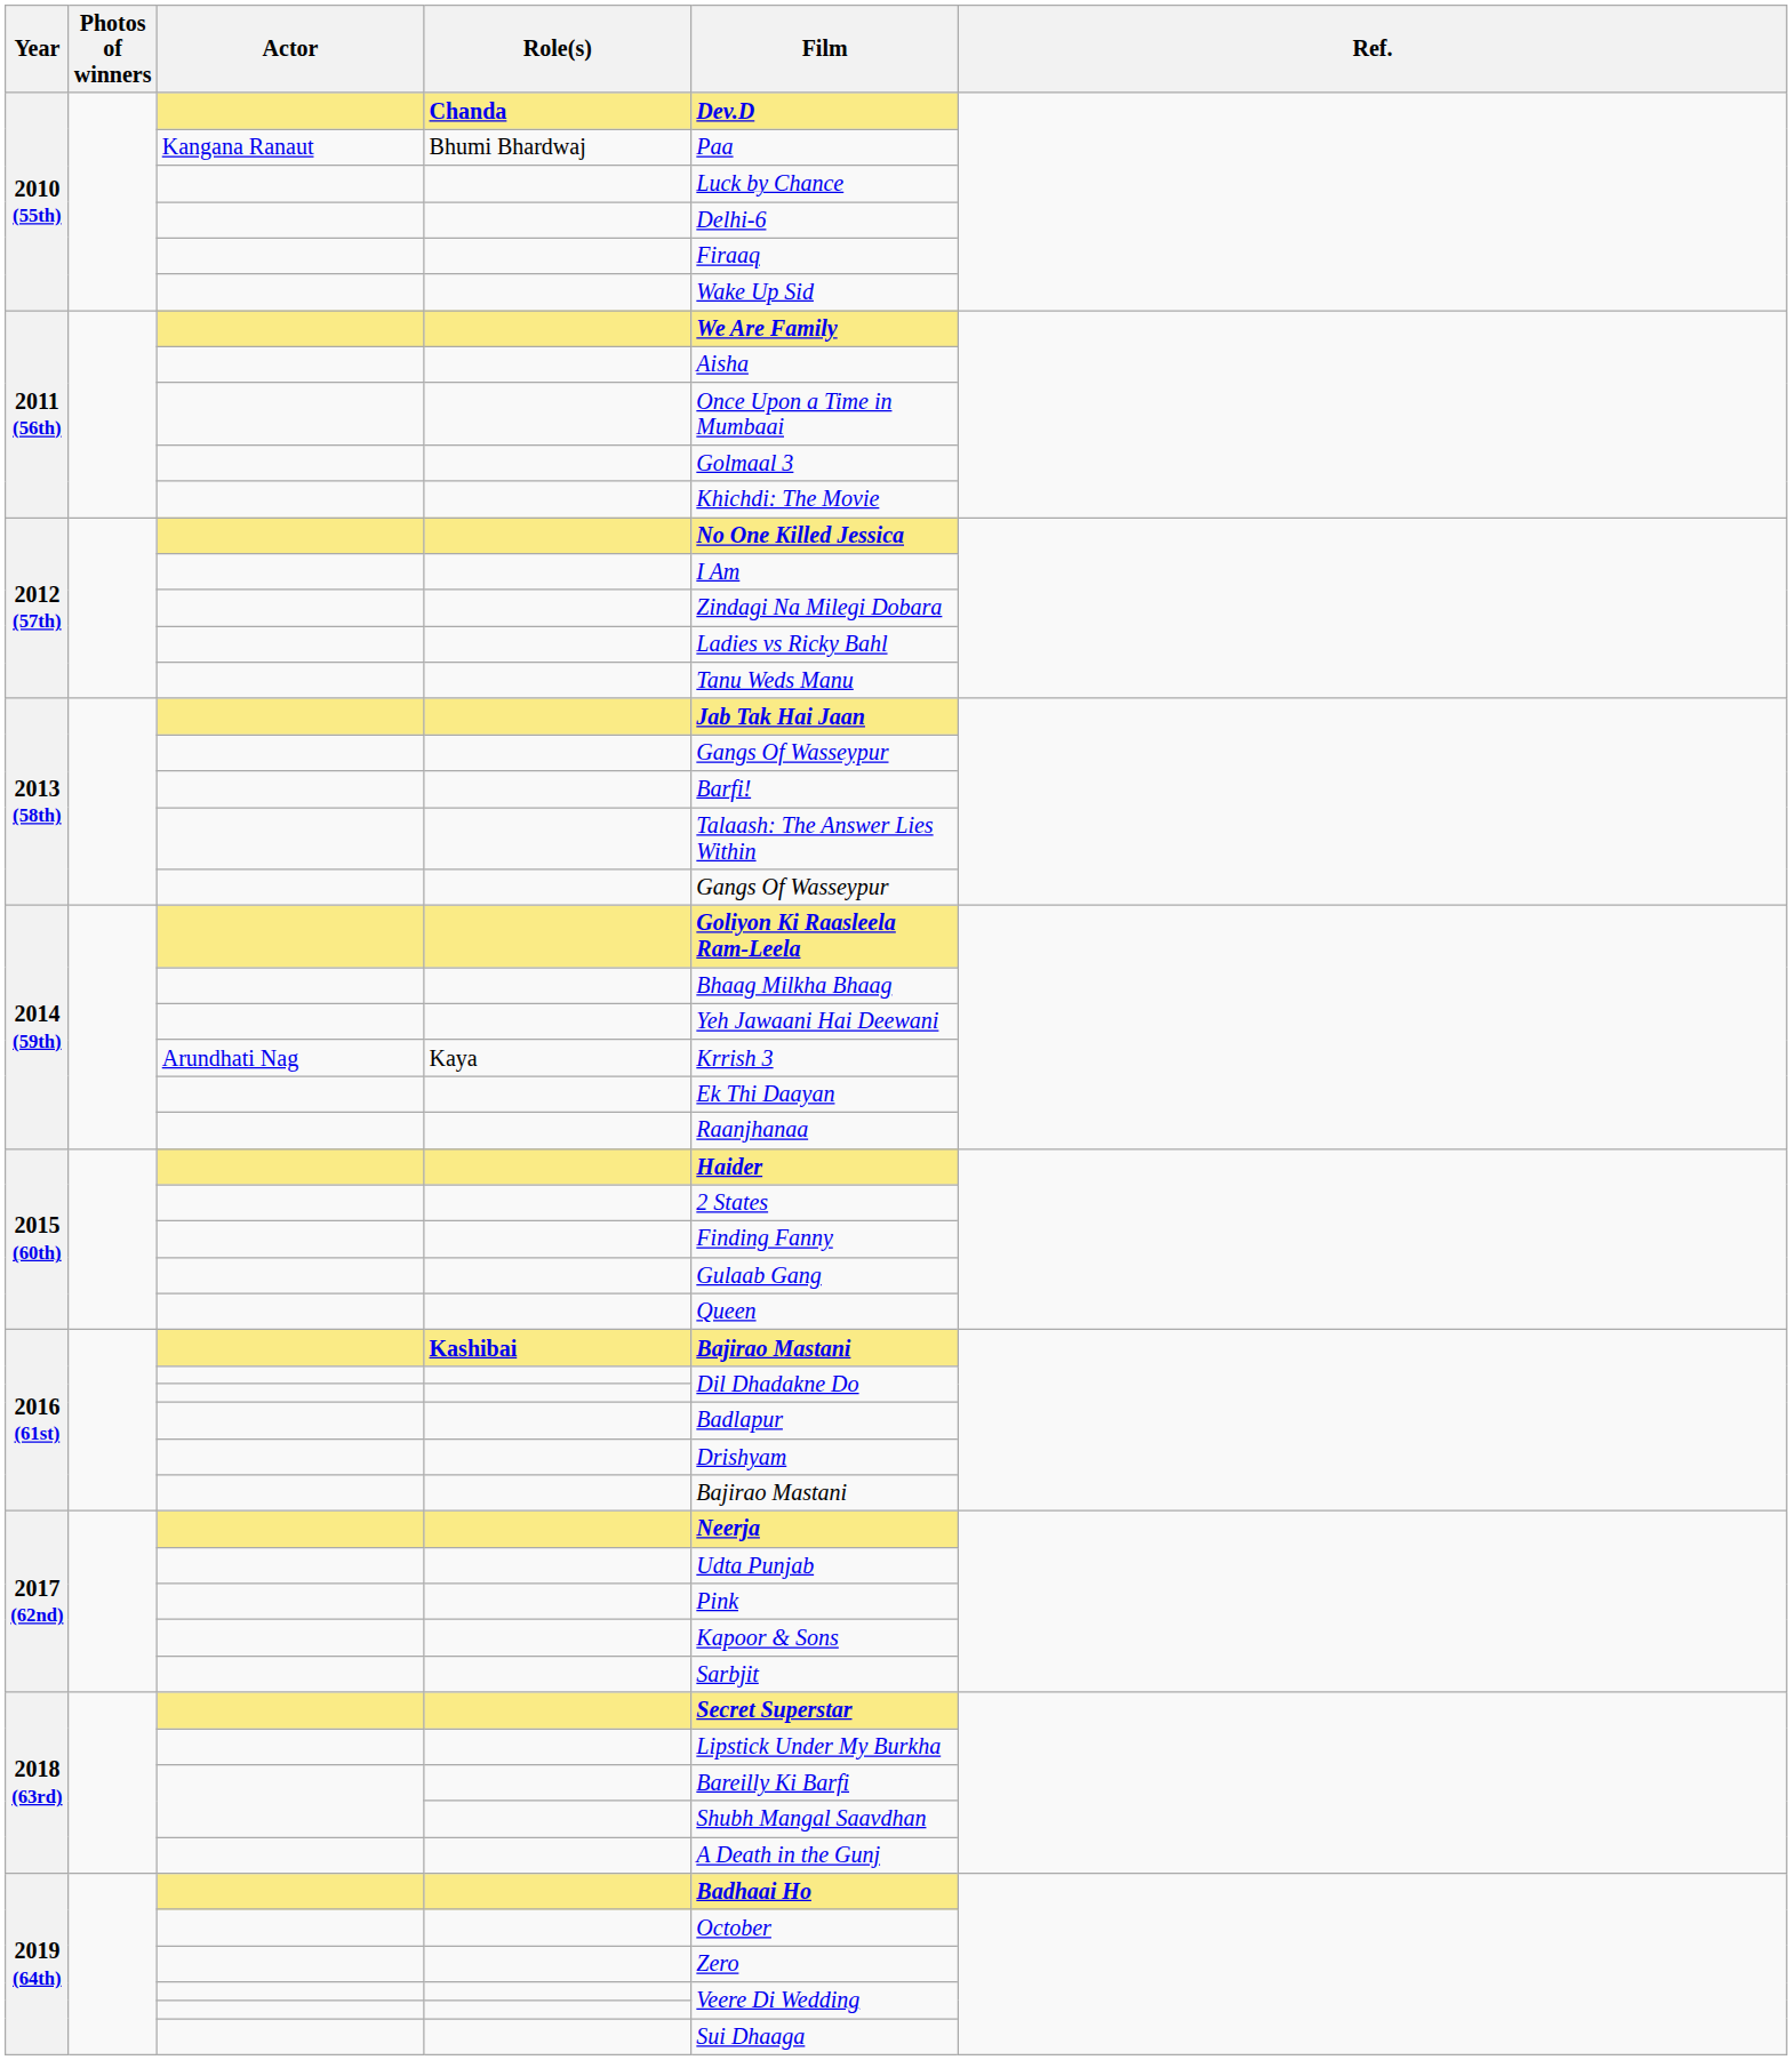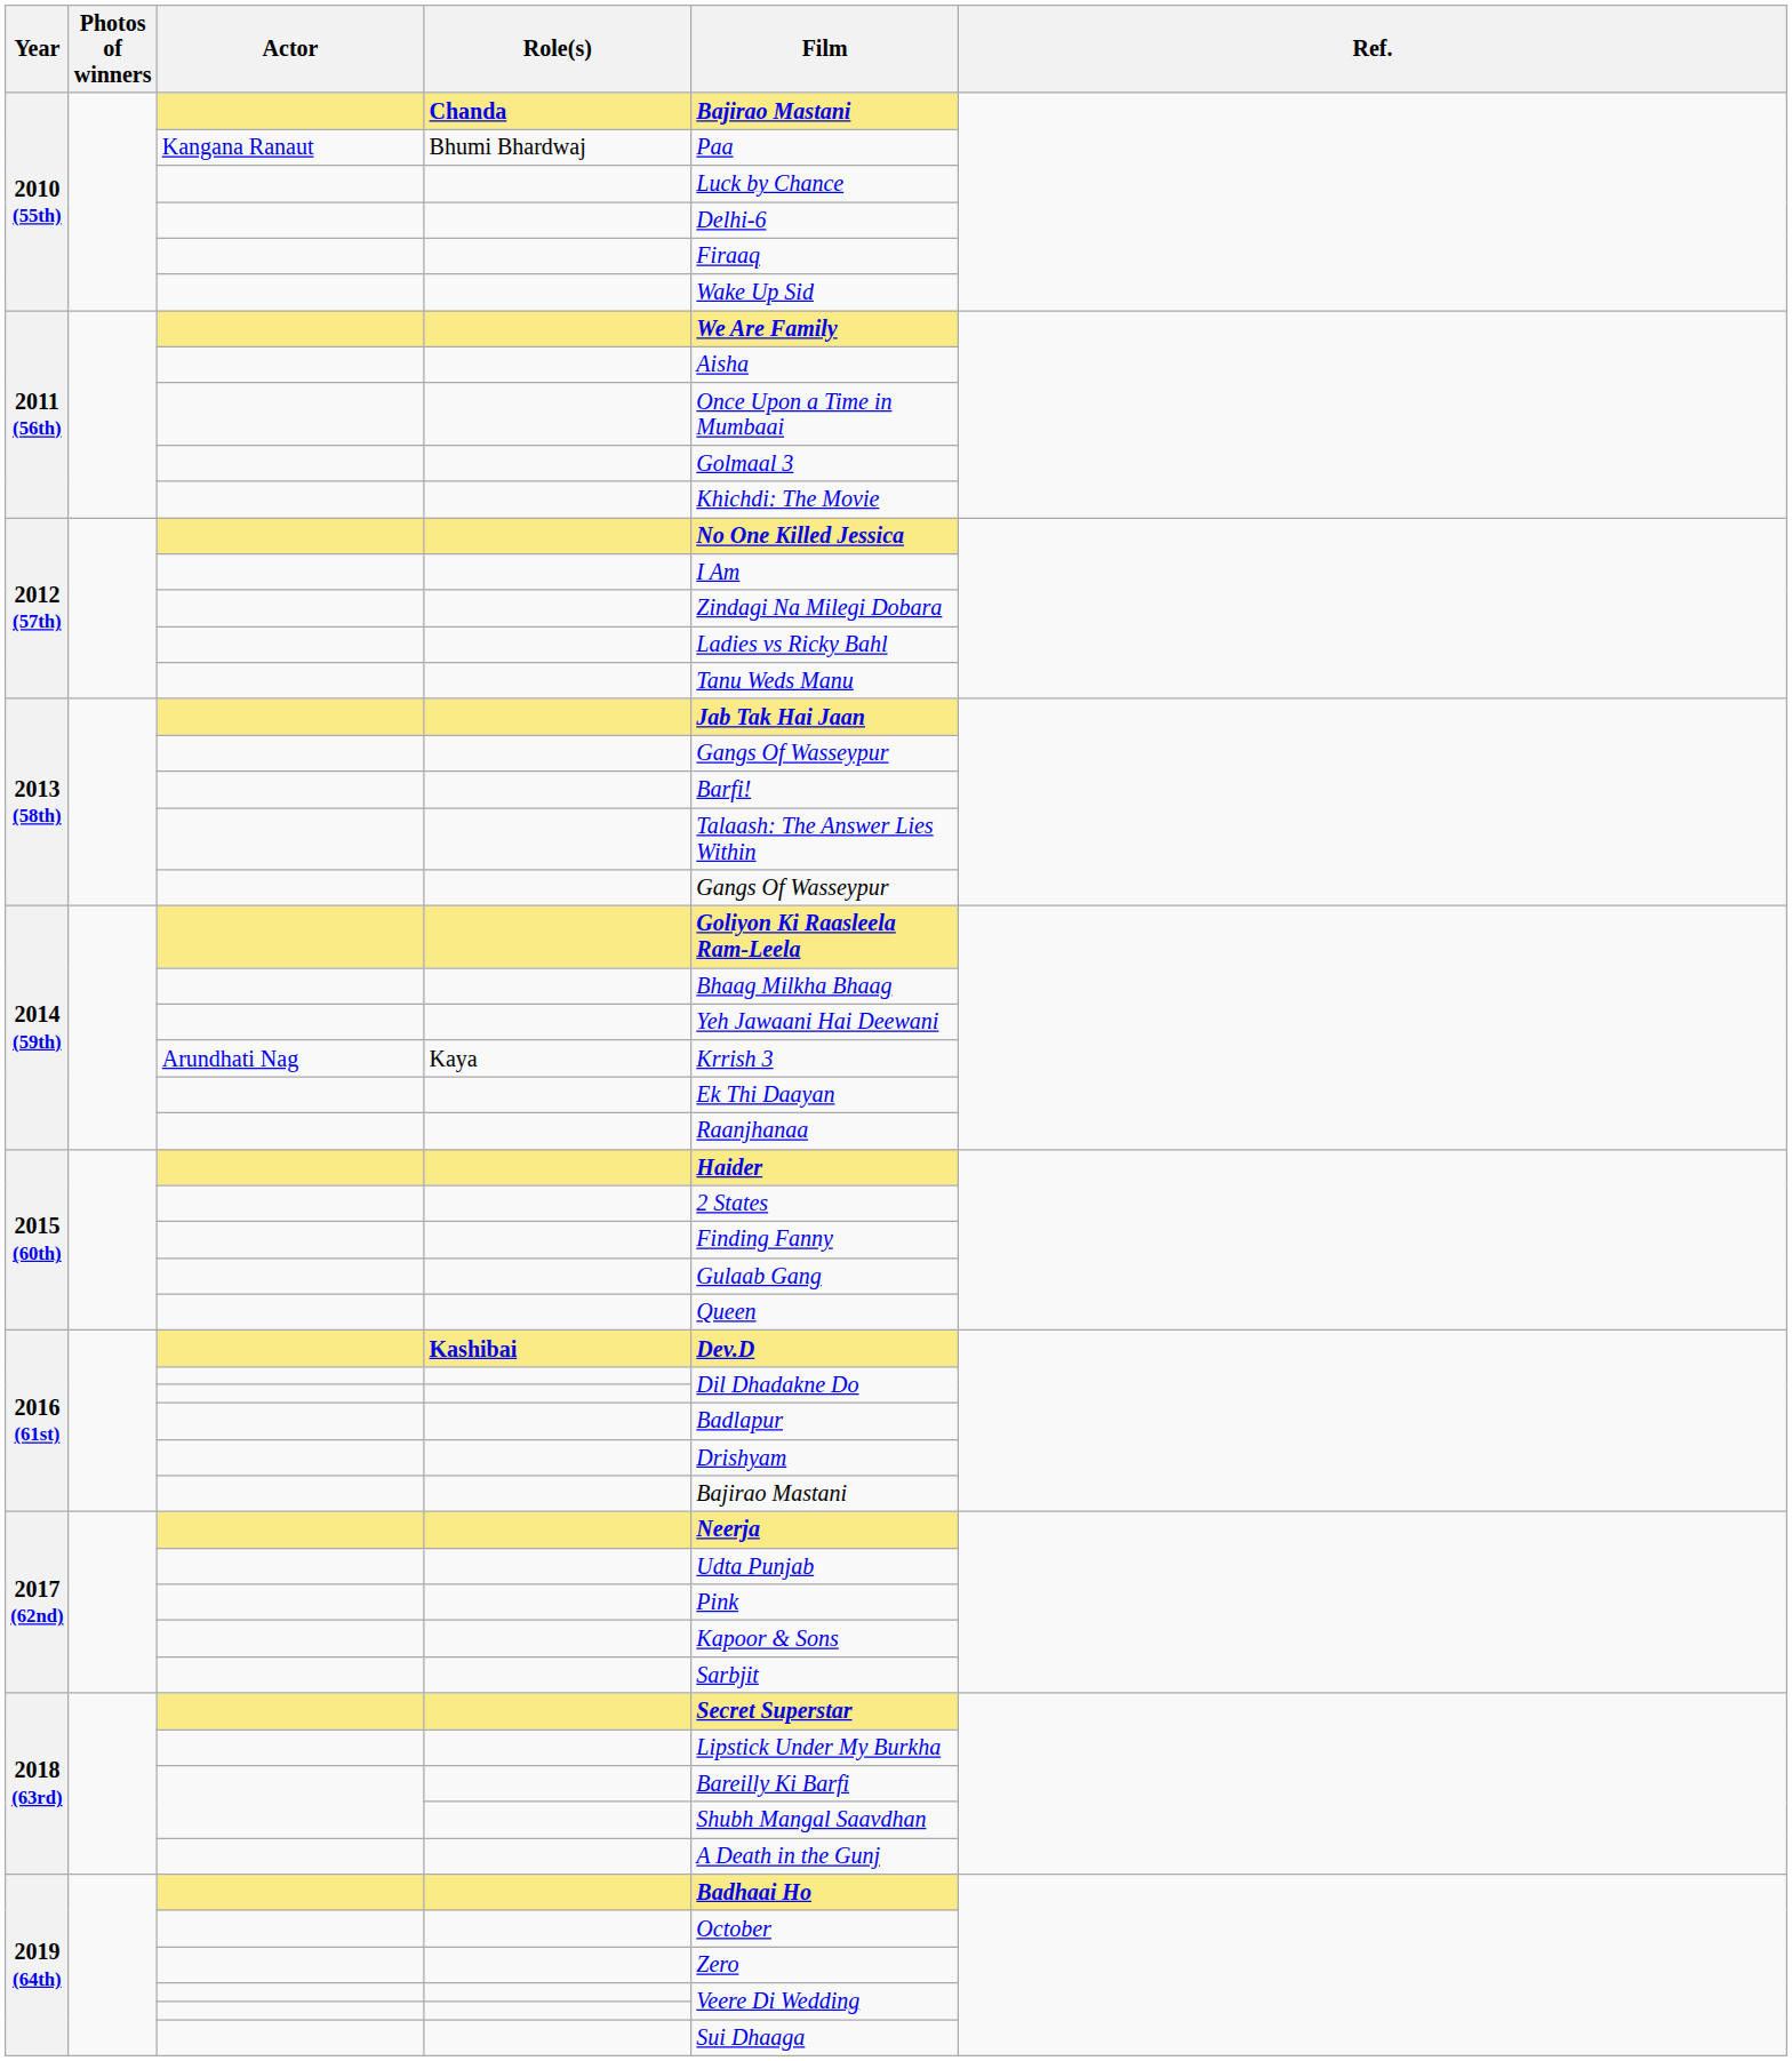2010 (55th) / Chanda | Film: Dev.D -> Bajirao Mastani
2016 (61st) / Kashibai | Film: Bajirao Mastani -> Dev.D
